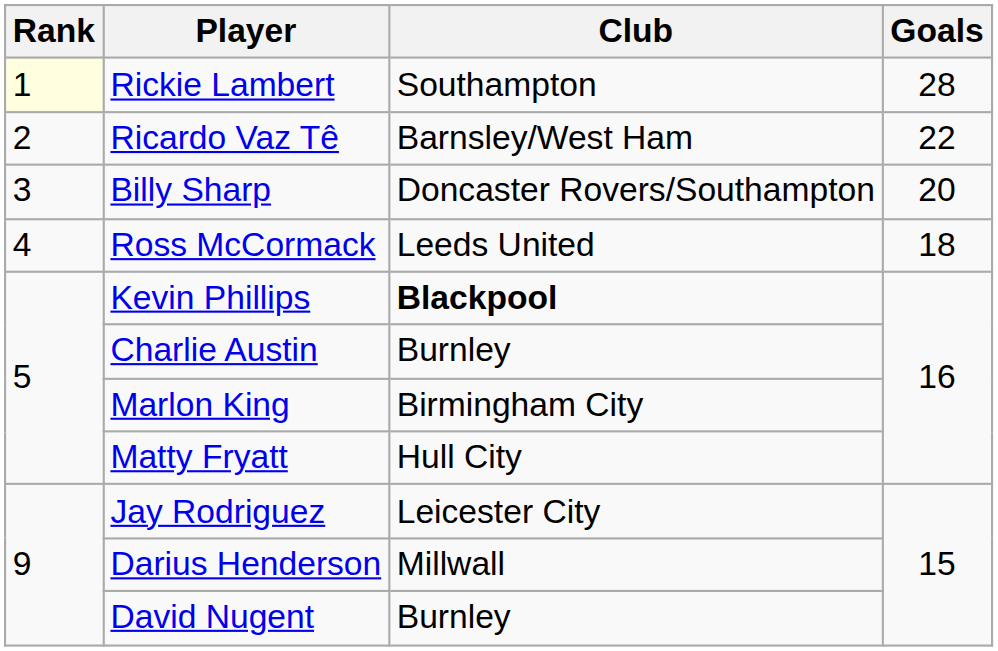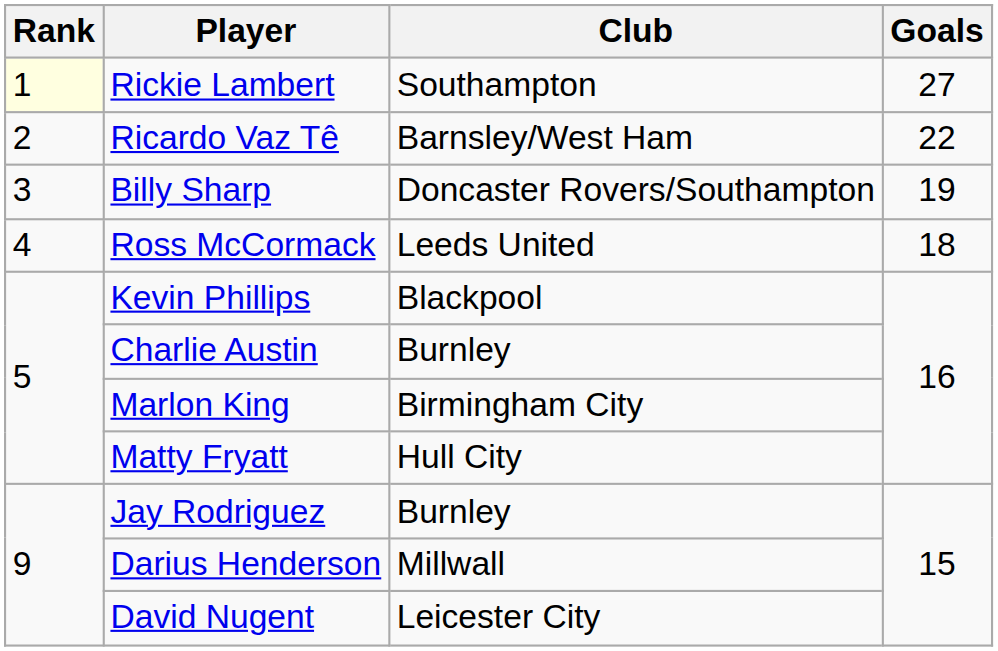Rickie Lambert | Goals: 28 -> 27
Billy Sharp | Goals: 20 -> 19
Kevin Phillips | Club: bold -> normal
Jay Rodriguez | Club: Leicester City -> Burnley
David Nugent | Club: Burnley -> Leicester City
